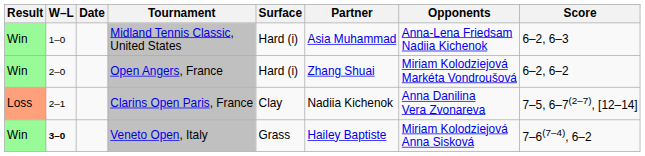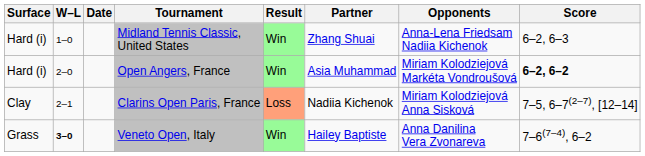columns swapped: Result <-> Surface
Midland Tennis Classic, United States | Partner: Asia Muhammad -> Zhang Shuai
Open Angers, France | Partner: Zhang Shuai -> Asia Muhammad
Open Angers, France | Score: normal -> bold
Clarins Open Paris, France | Opponents: Anna Danilina Vera Zvonareva -> Miriam Kolodziejová Anna Sisková
Veneto Open, Italy | Opponents: Miriam Kolodziejová Anna Sisková -> Anna Danilina Vera Zvonareva
